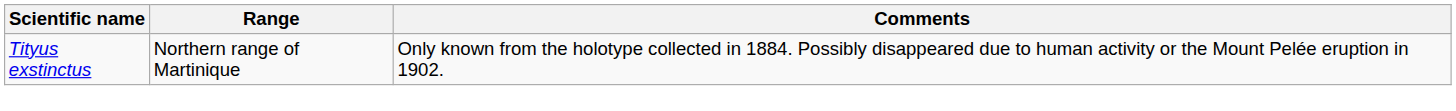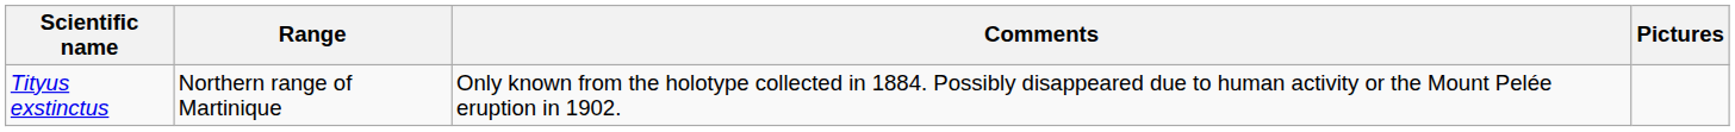+ column: Pictures
